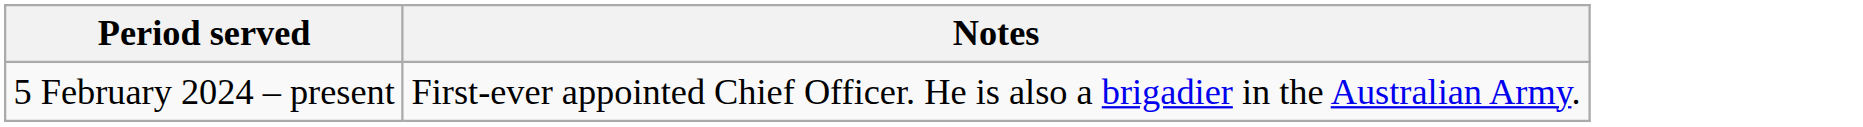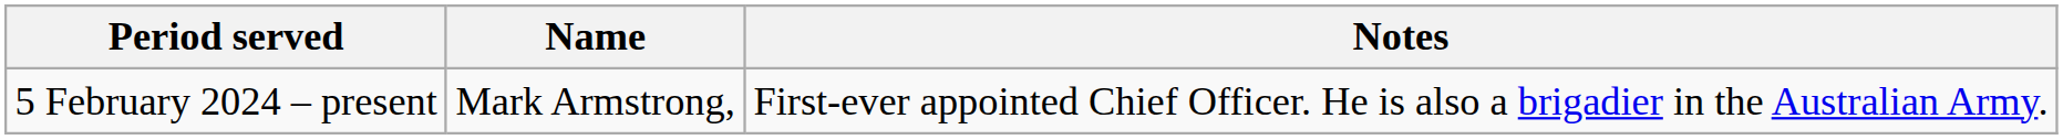+ column: Name | Mark Armstrong,
